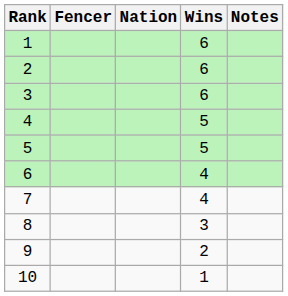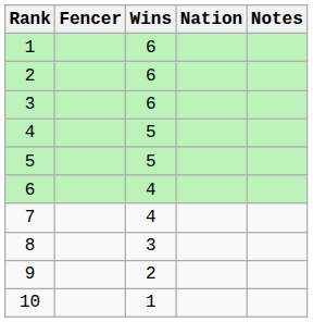columns swapped: Nation <-> Wins
